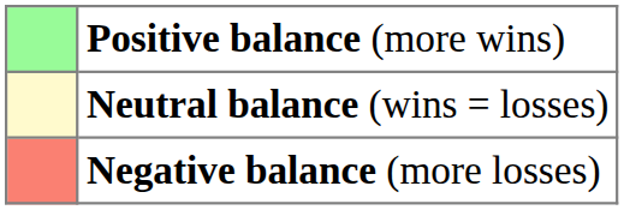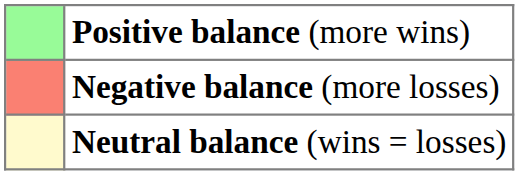rows swapped: Neutral balance (wins = losses) <-> Negative balance (more losses)
